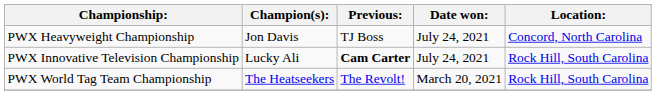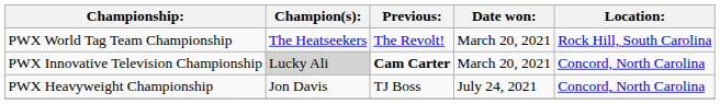rows swapped: PWX Heavyweight Championship <-> PWX World Tag Team Championship
PWX Innovative Television Championship | Champion(s):: no background -> lightgrey background
PWX Innovative Television Championship | Date won:: July 24, 2021 -> March 20, 2021
PWX Innovative Television Championship | Location:: Rock Hill, South Carolina -> Concord, North Carolina
